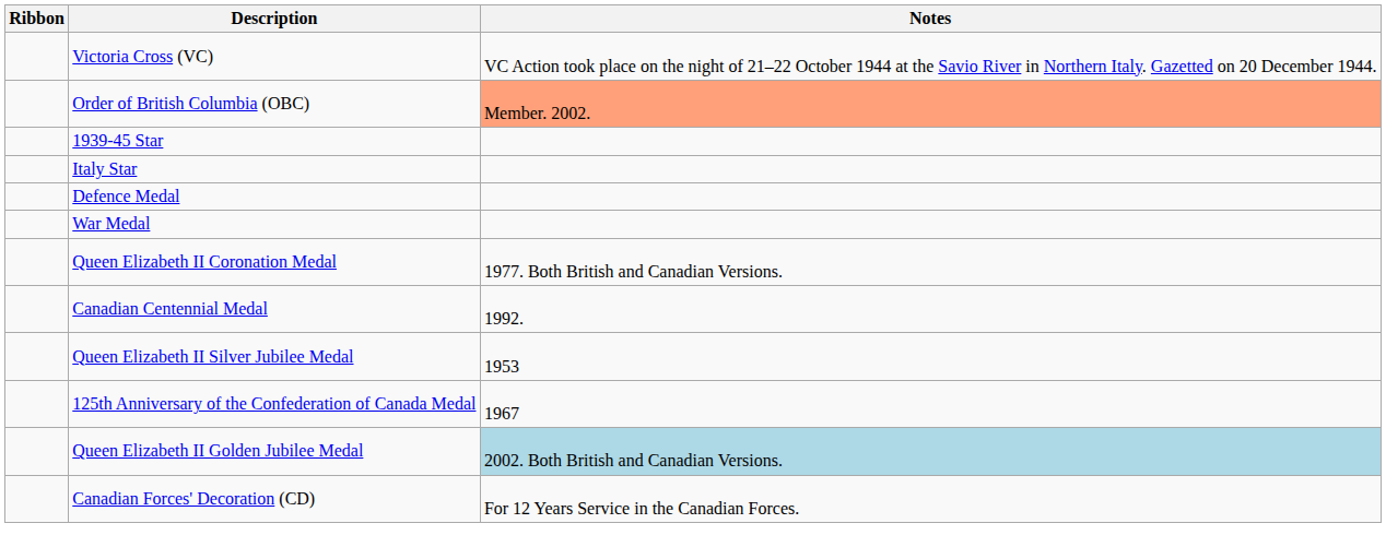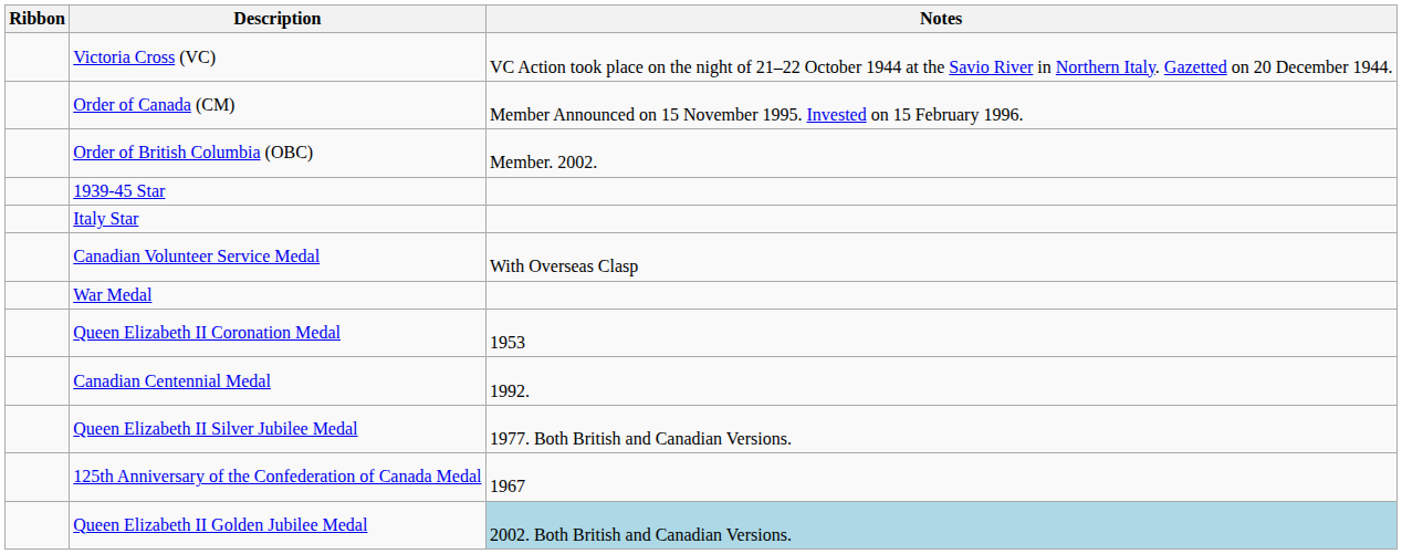+ row: Order of Canada (CM) | Member Announced on 15 November 1995. Invested on 15 February 1996.
Order of British Columbia (OBC) | Notes: lightsalmon background -> no background
- row: Defence Medal
+ row: Canadian Volunteer Service Medal | With Overseas Clasp
Queen Elizabeth II Coronation Medal | Notes: 1977. Both British and Canadian Versions. -> 1953
Queen Elizabeth II Silver Jubilee Medal | Notes: 1953 -> 1977. Both British and Canadian Versions.
- row: Canadian Forces' Decoration (CD) | For 12 Years Service in the Canadian Forces.
